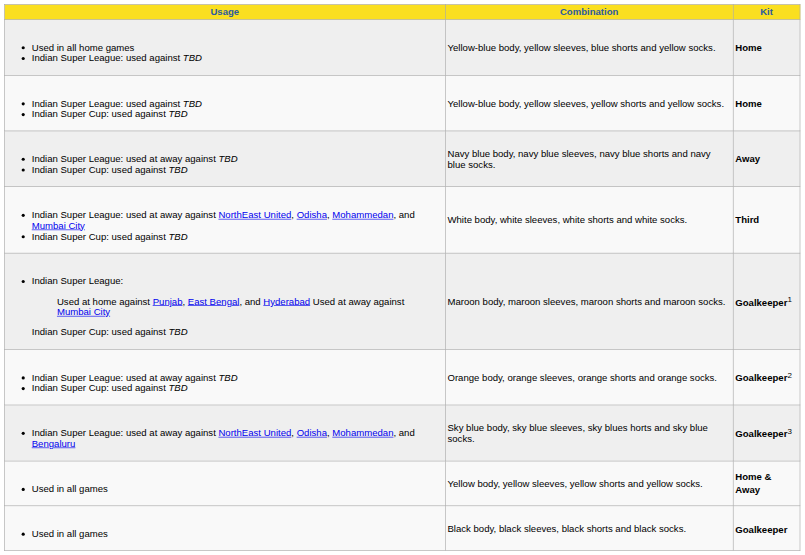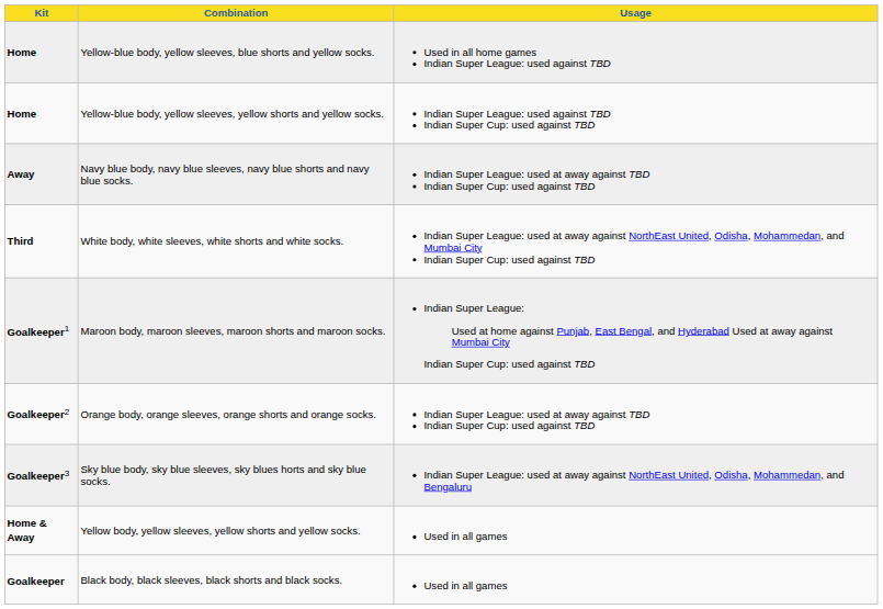columns swapped: Kit <-> Usage
